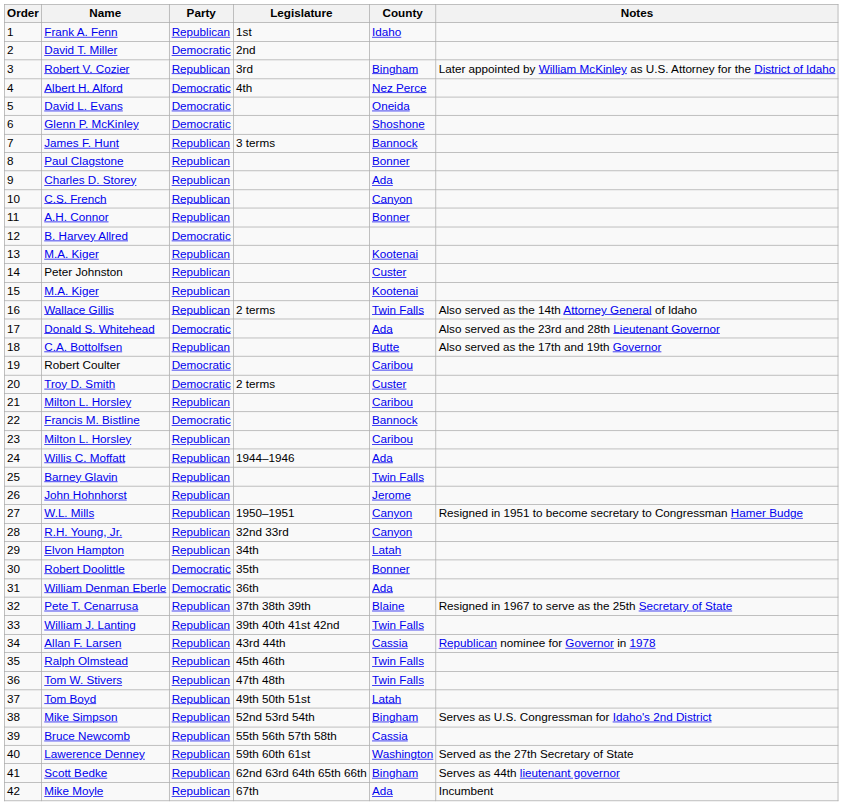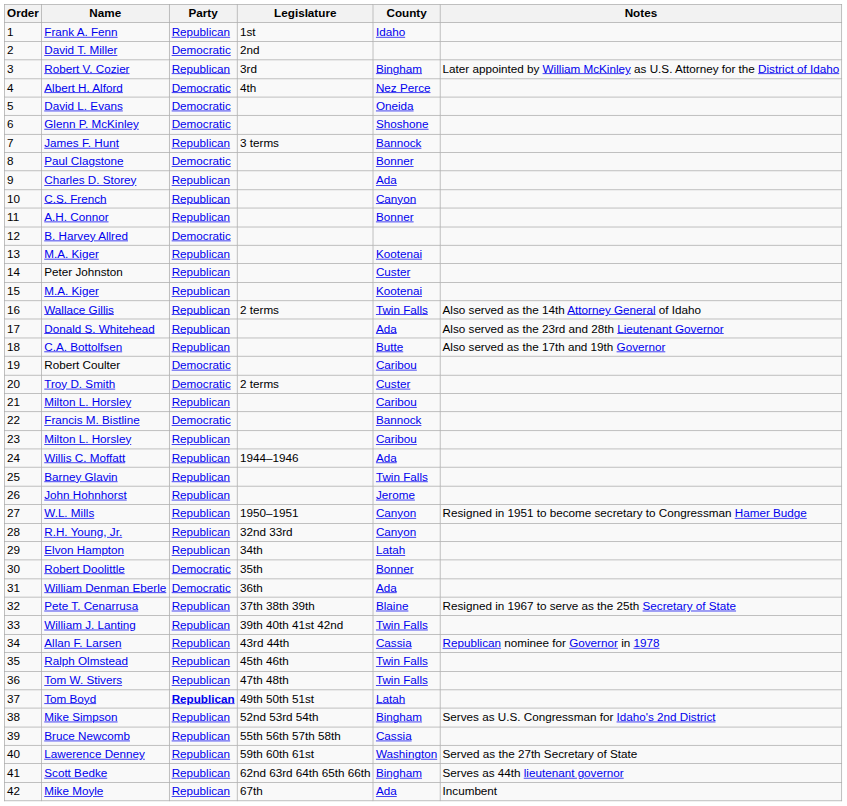Paul Clagstone | Party: Republican -> Democratic
Donald S. Whitehead | Party: Democratic -> Republican
Tom Boyd | Party: normal -> bold
